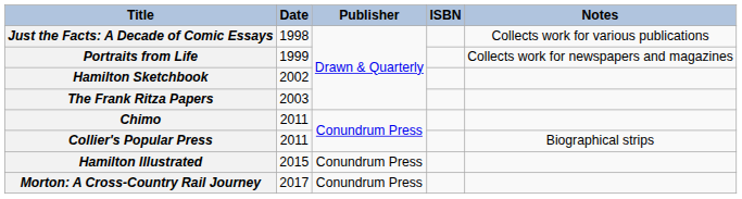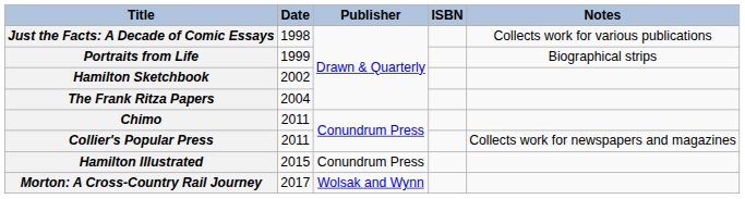Portraits from Life | Notes: Collects work for newspapers and magazines -> Biographical strips
The Frank Ritza Papers | Date: 2003 -> 2004
Collier's Popular Press | Notes: Biographical strips -> Collects work for newspapers and magazines
Morton: A Cross-Country Rail Journey | Publisher: Conundrum Press -> Wolsak and Wynn
